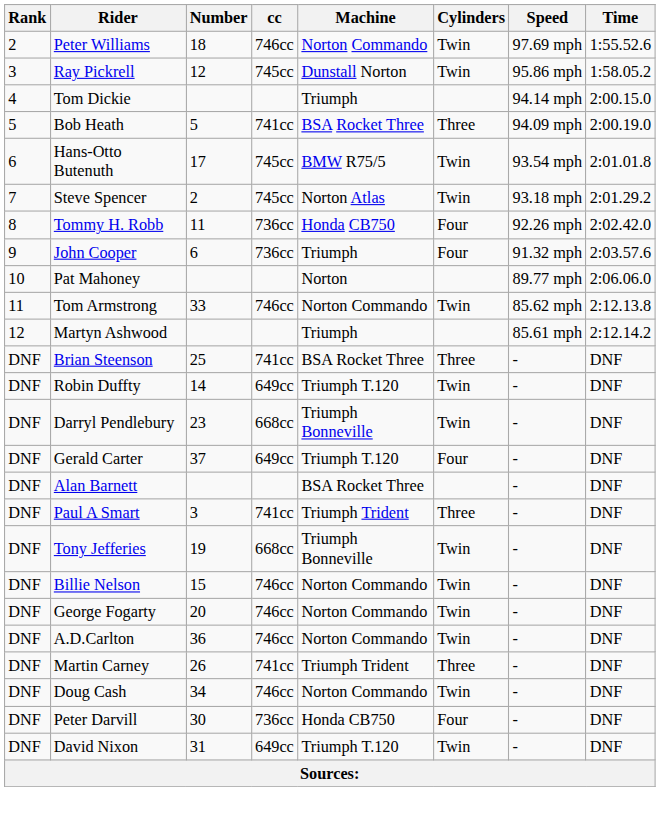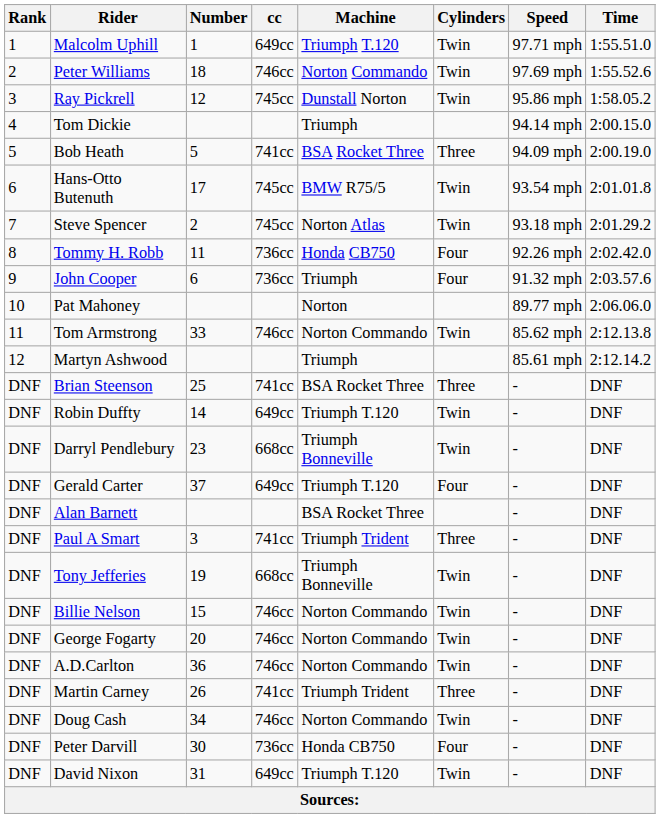+ row: 1 | Malcolm Uphill | 1 | 649cc | Triumph T.120 | Twin | 97.71 mph | 1:55.51.0
